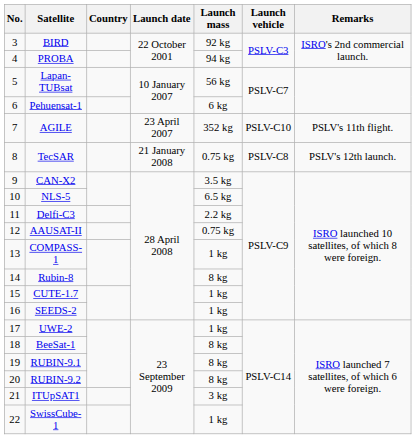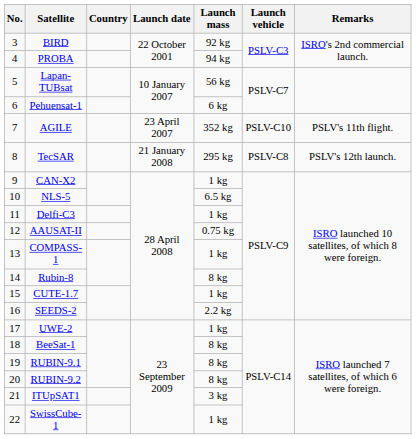TecSAR | Launch mass: 0.75 kg -> 295 kg
CAN-X2 | Launch mass: 3.5 kg -> 1 kg
Delfi-C3 | Launch mass: 2.2 kg -> 1 kg
SEEDS-2 | Launch mass: 1 kg -> 2.2 kg
